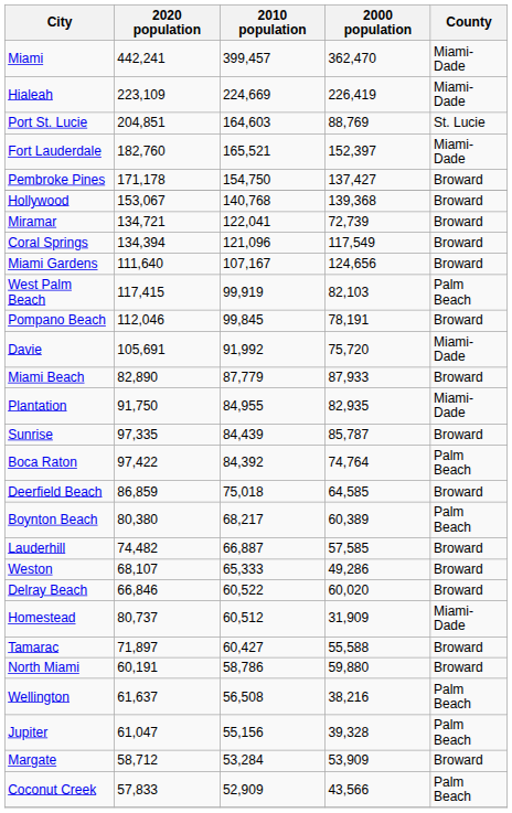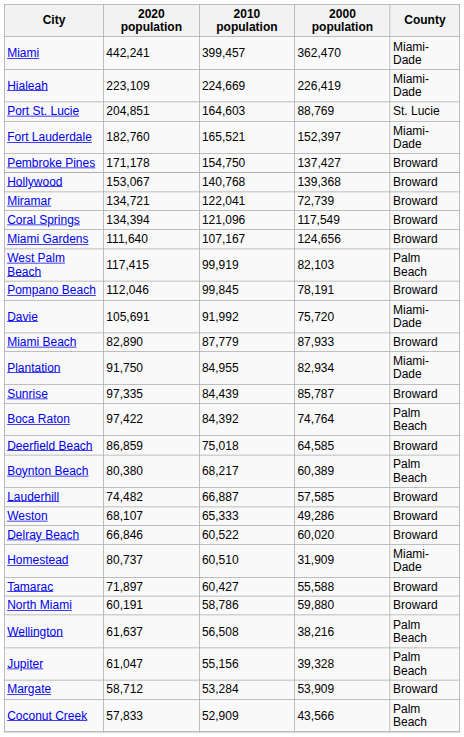Plantation | 2000 population: 82,935 -> 82,934
Homestead | 2010 population: 60,512 -> 60,510
